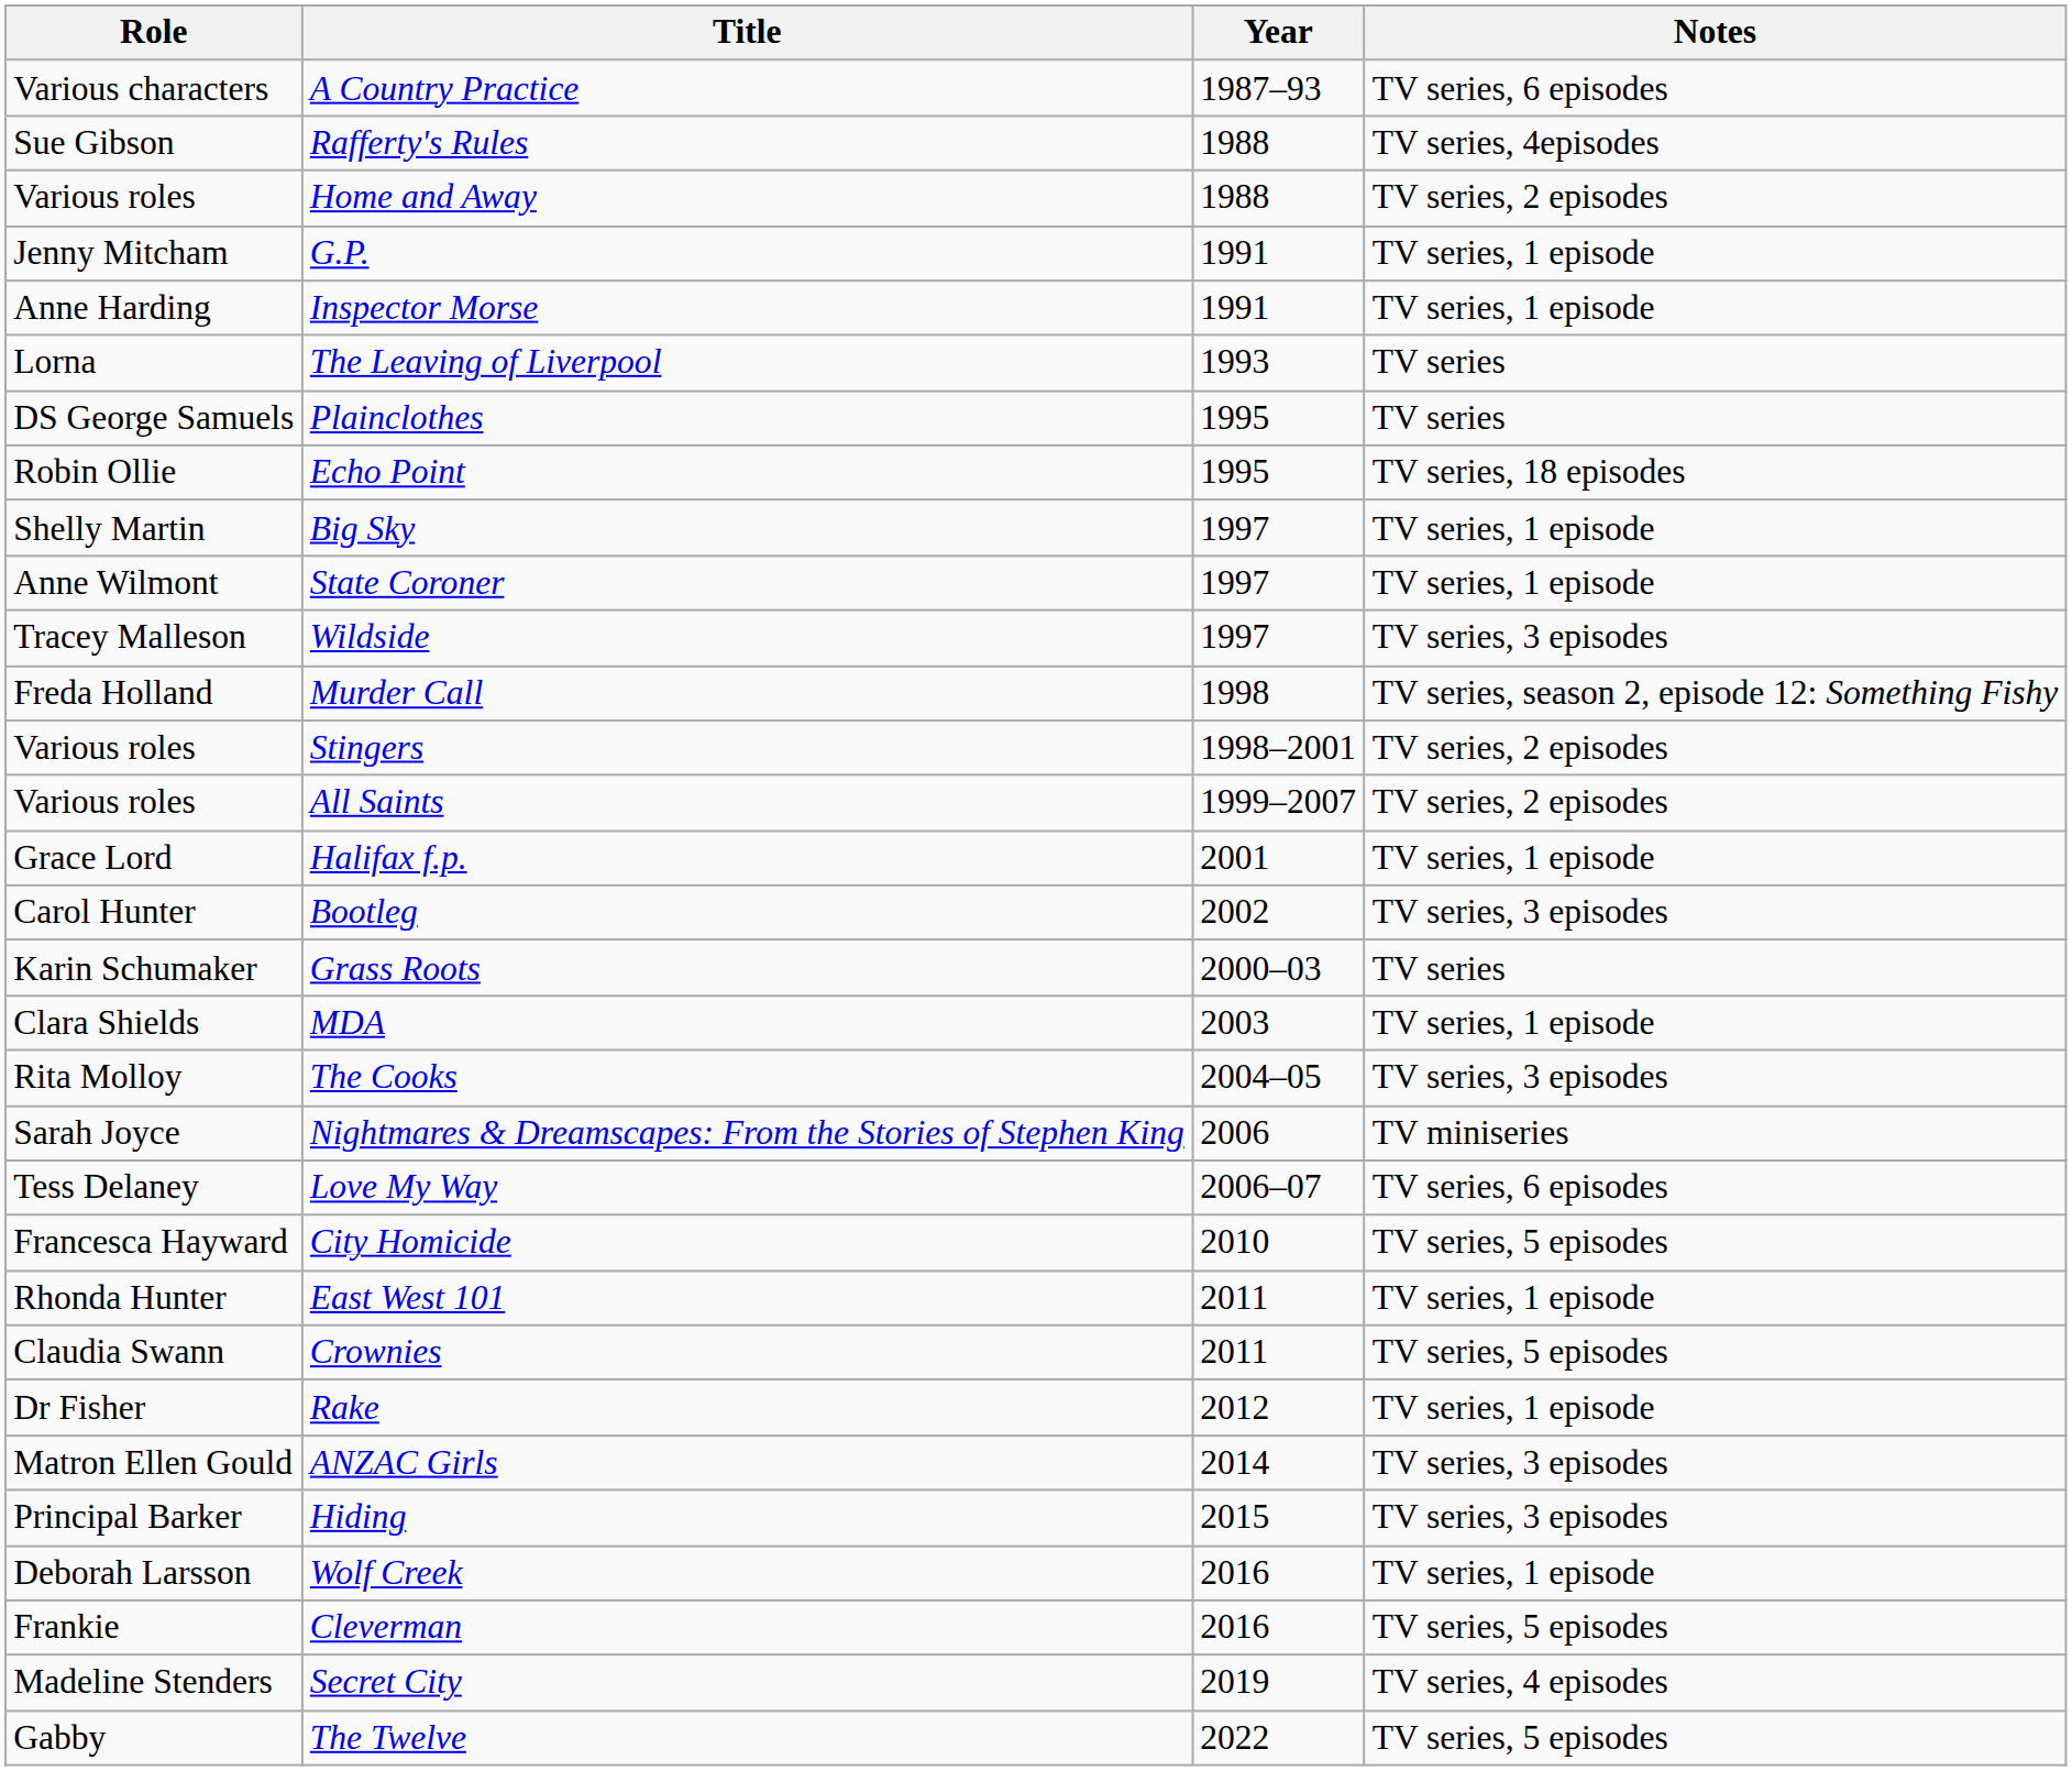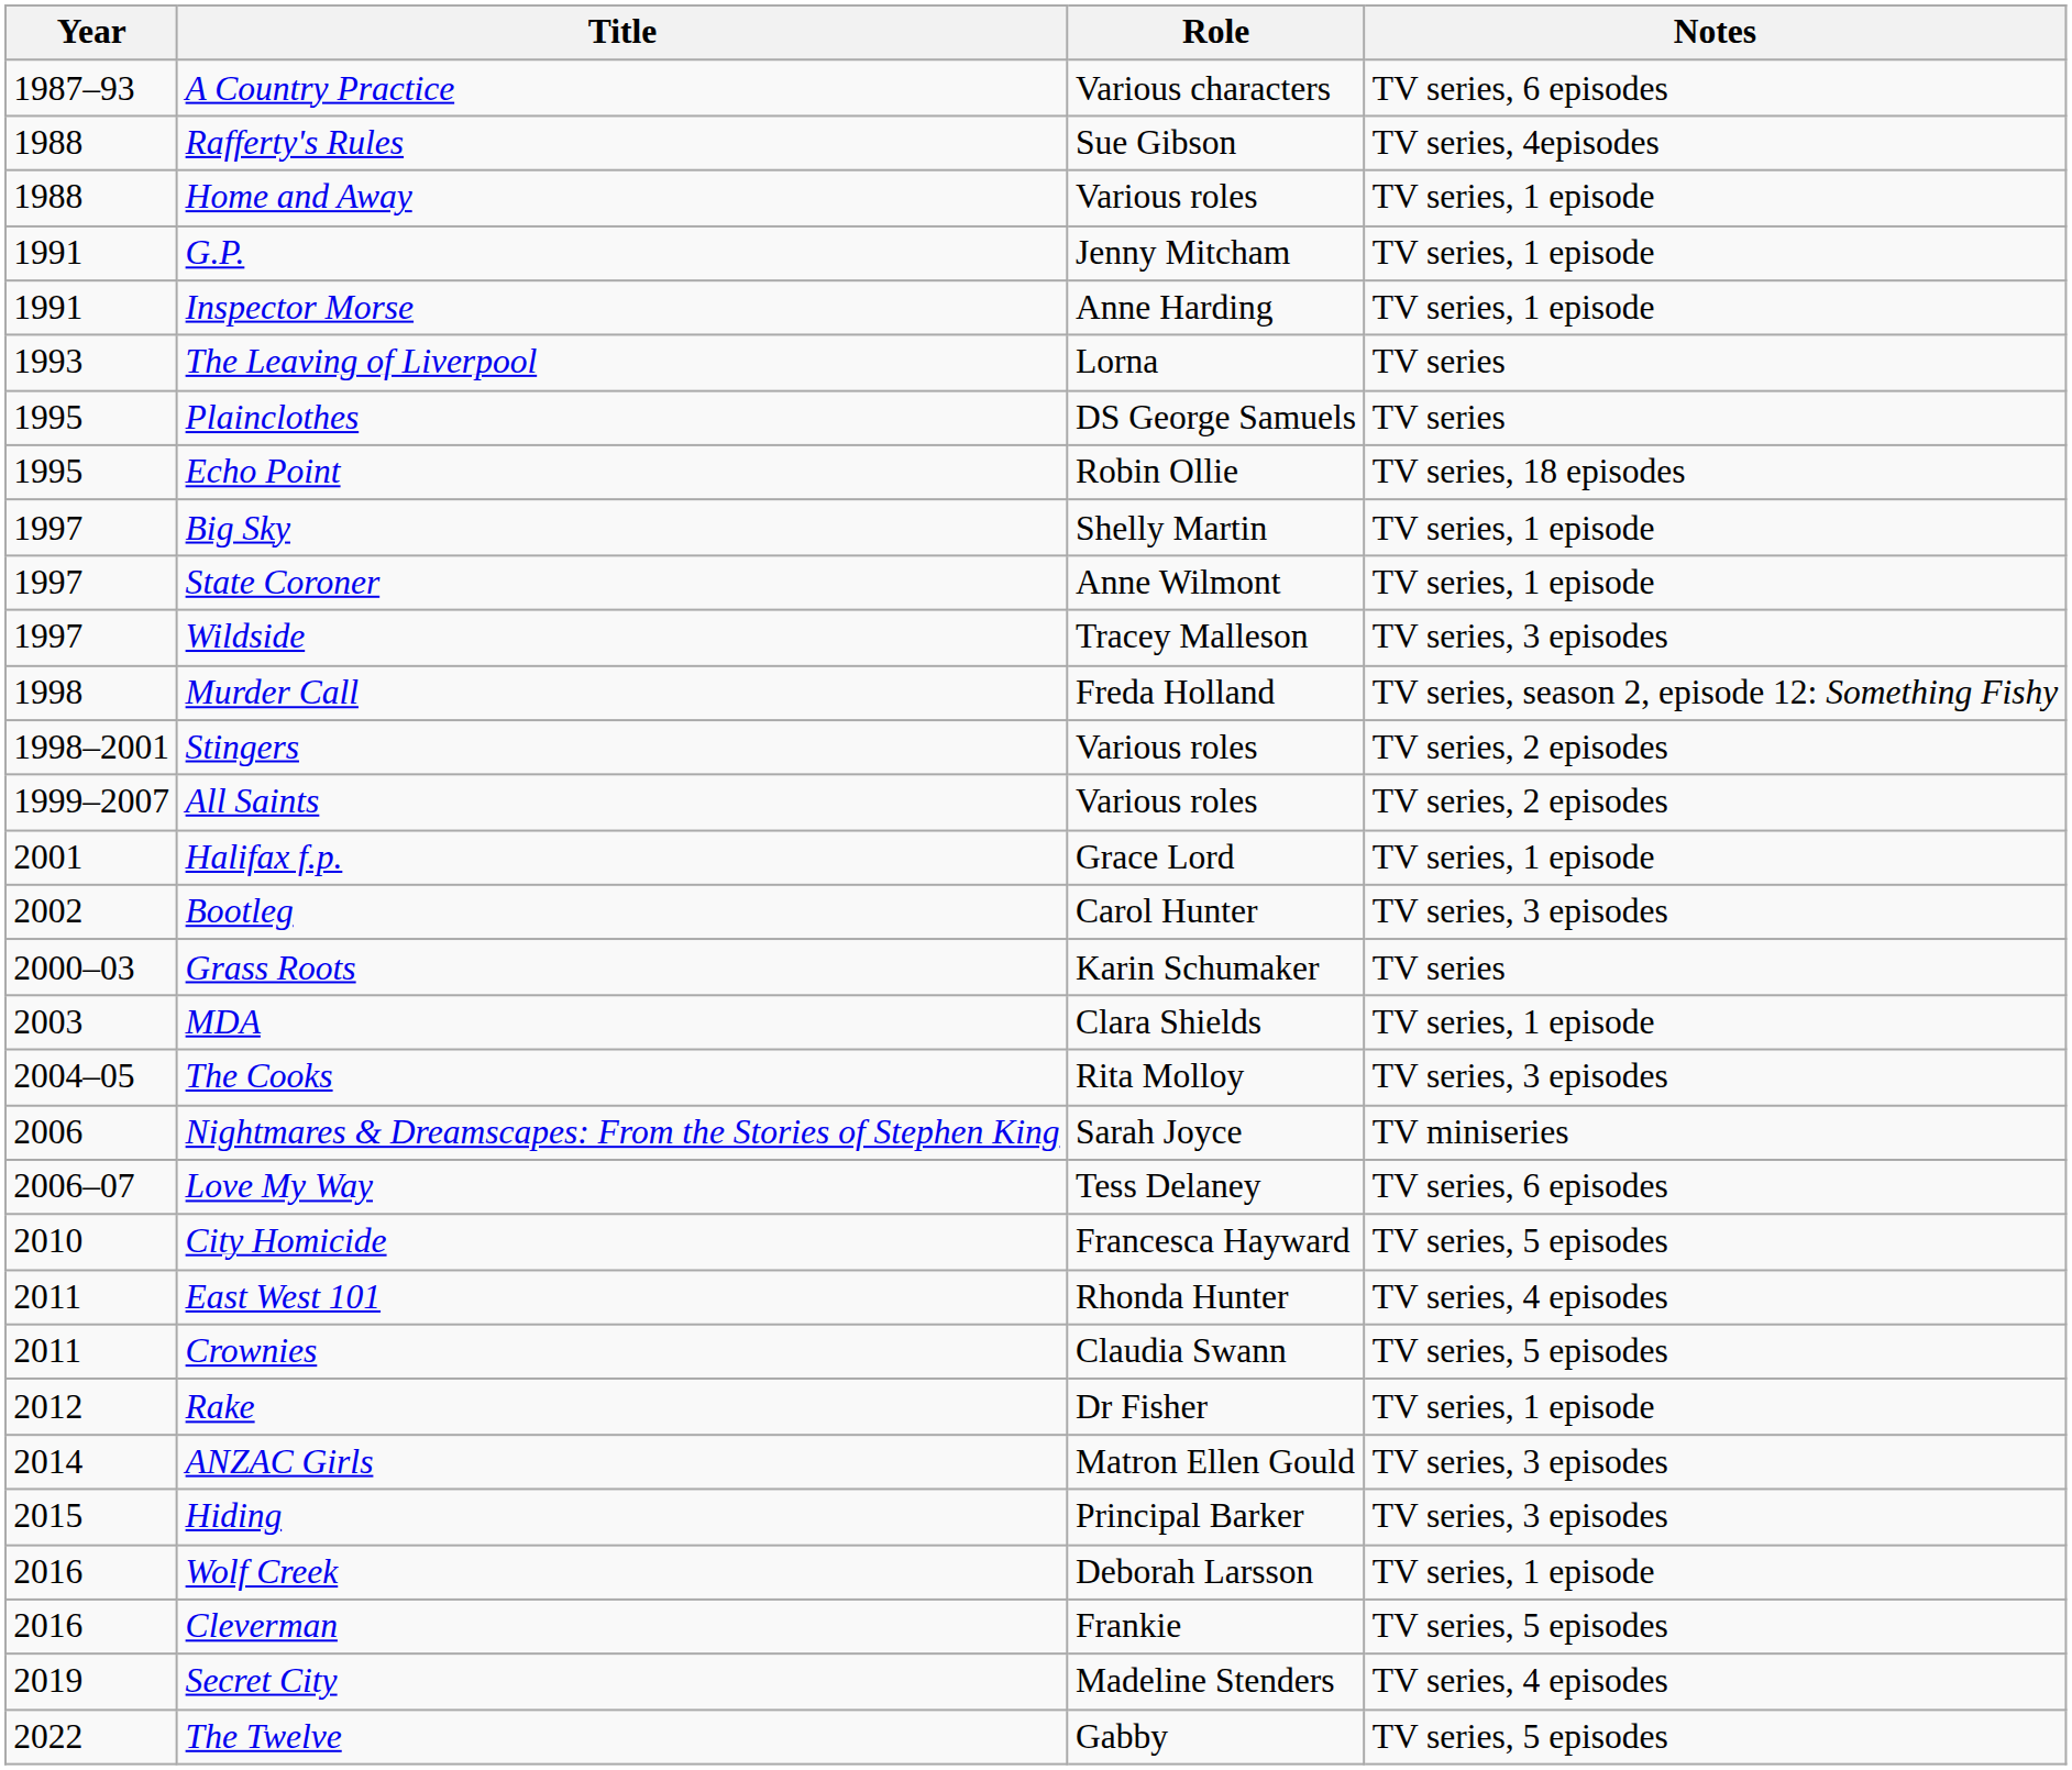columns swapped: Year <-> Role
Home and Away | Notes: TV series, 2 episodes -> TV series, 1 episode
East West 101 | Notes: TV series, 1 episode -> TV series, 4 episodes
